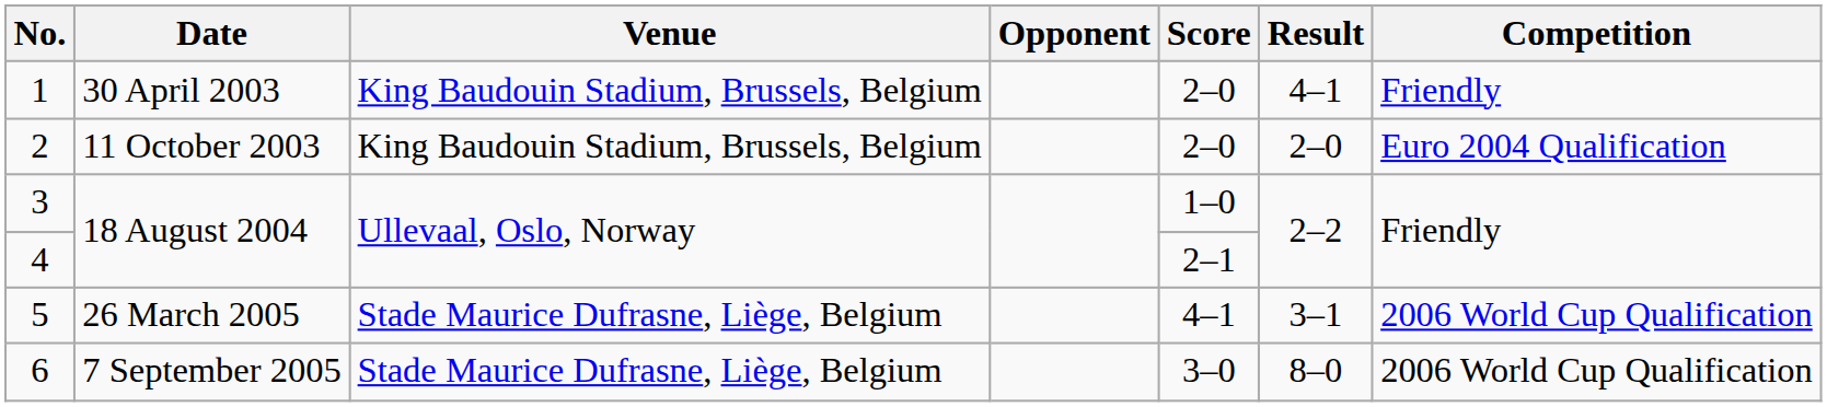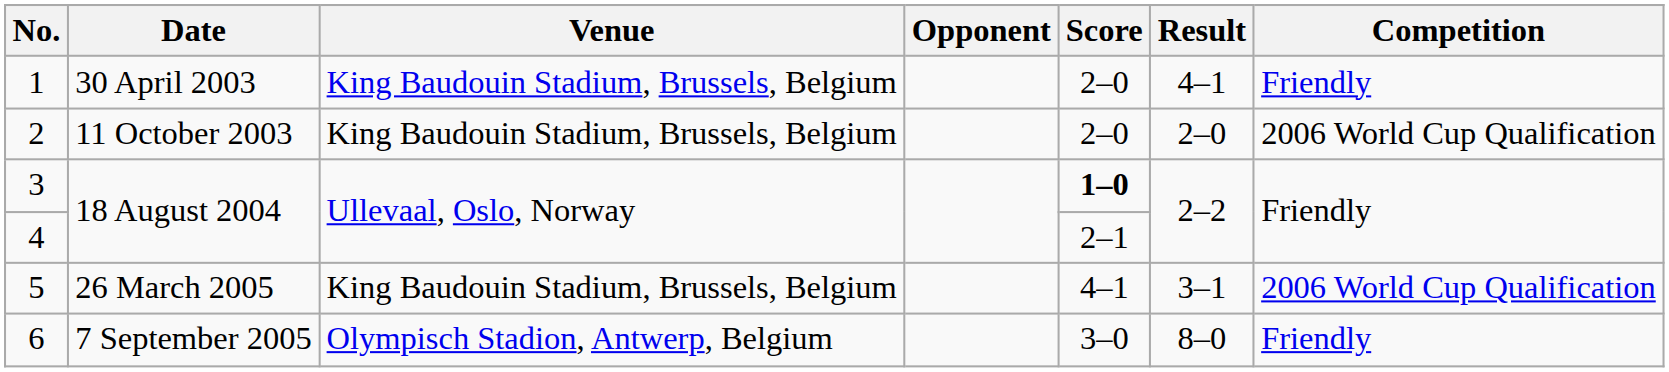2 | Competition: Euro 2004 Qualification -> 2006 World Cup Qualification
3 | Score: normal -> bold
5 | Venue: Stade Maurice Dufrasne, Liège, Belgium -> King Baudouin Stadium, Brussels, Belgium
6 | Venue: Stade Maurice Dufrasne, Liège, Belgium -> Olympisch Stadion, Antwerp, Belgium
6 | Competition: 2006 World Cup Qualification -> Friendly
